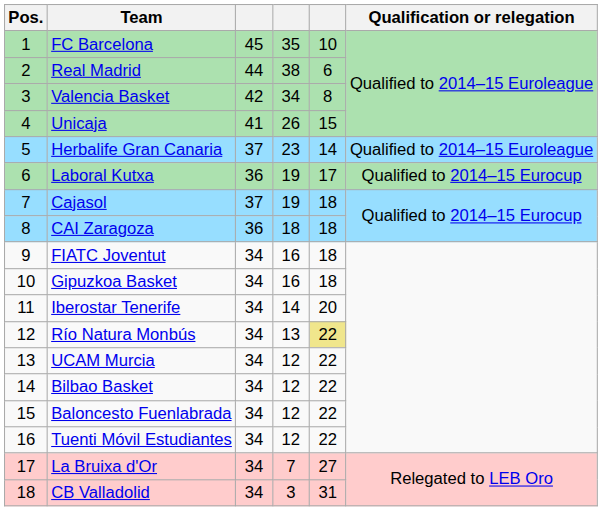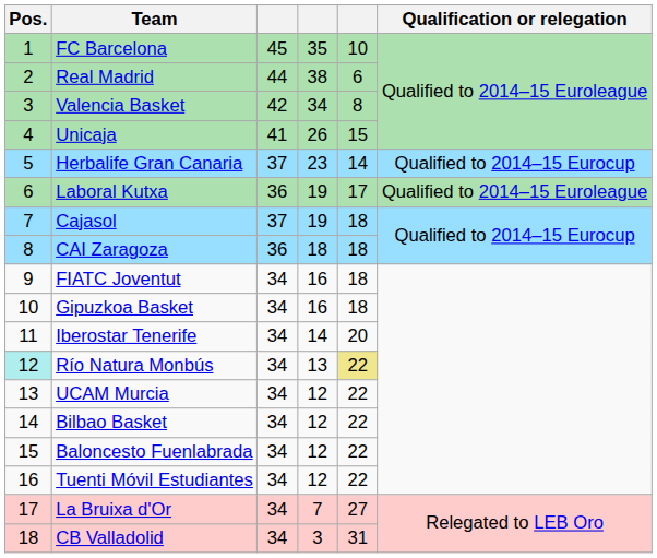Herbalife Gran Canaria | Qualification or relegation: Qualified to 2014–15 Euroleague -> Qualified to 2014–15 Eurocup
Laboral Kutxa | Qualification or relegation: Qualified to 2014–15 Eurocup -> Qualified to 2014–15 Euroleague
Río Natura Monbús | Pos.: no background -> paleturquoise background
